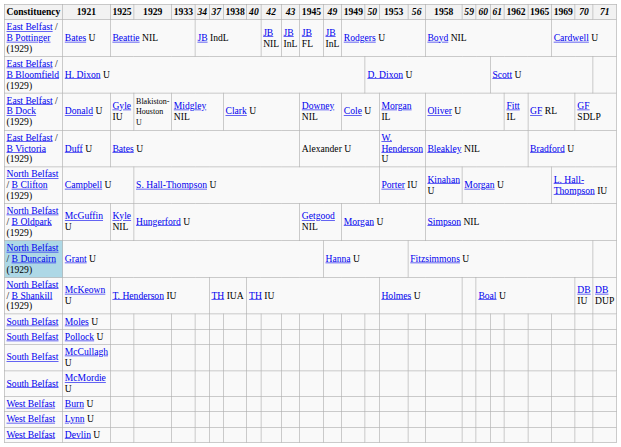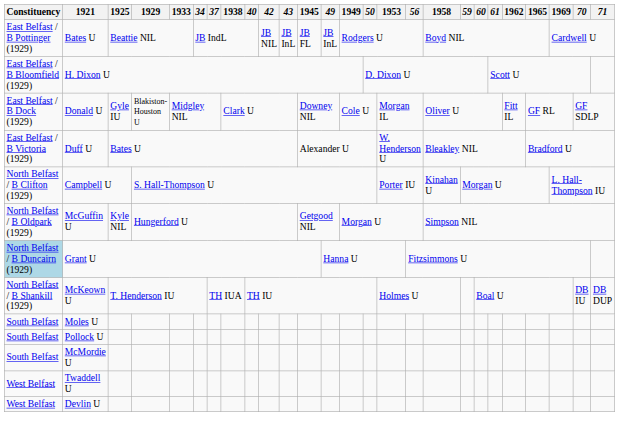- row: South Belfast | McCullagh U
- row: West Belfast | Burn U
- row: West Belfast | Lynn U
+ row: West Belfast | Twaddell U
